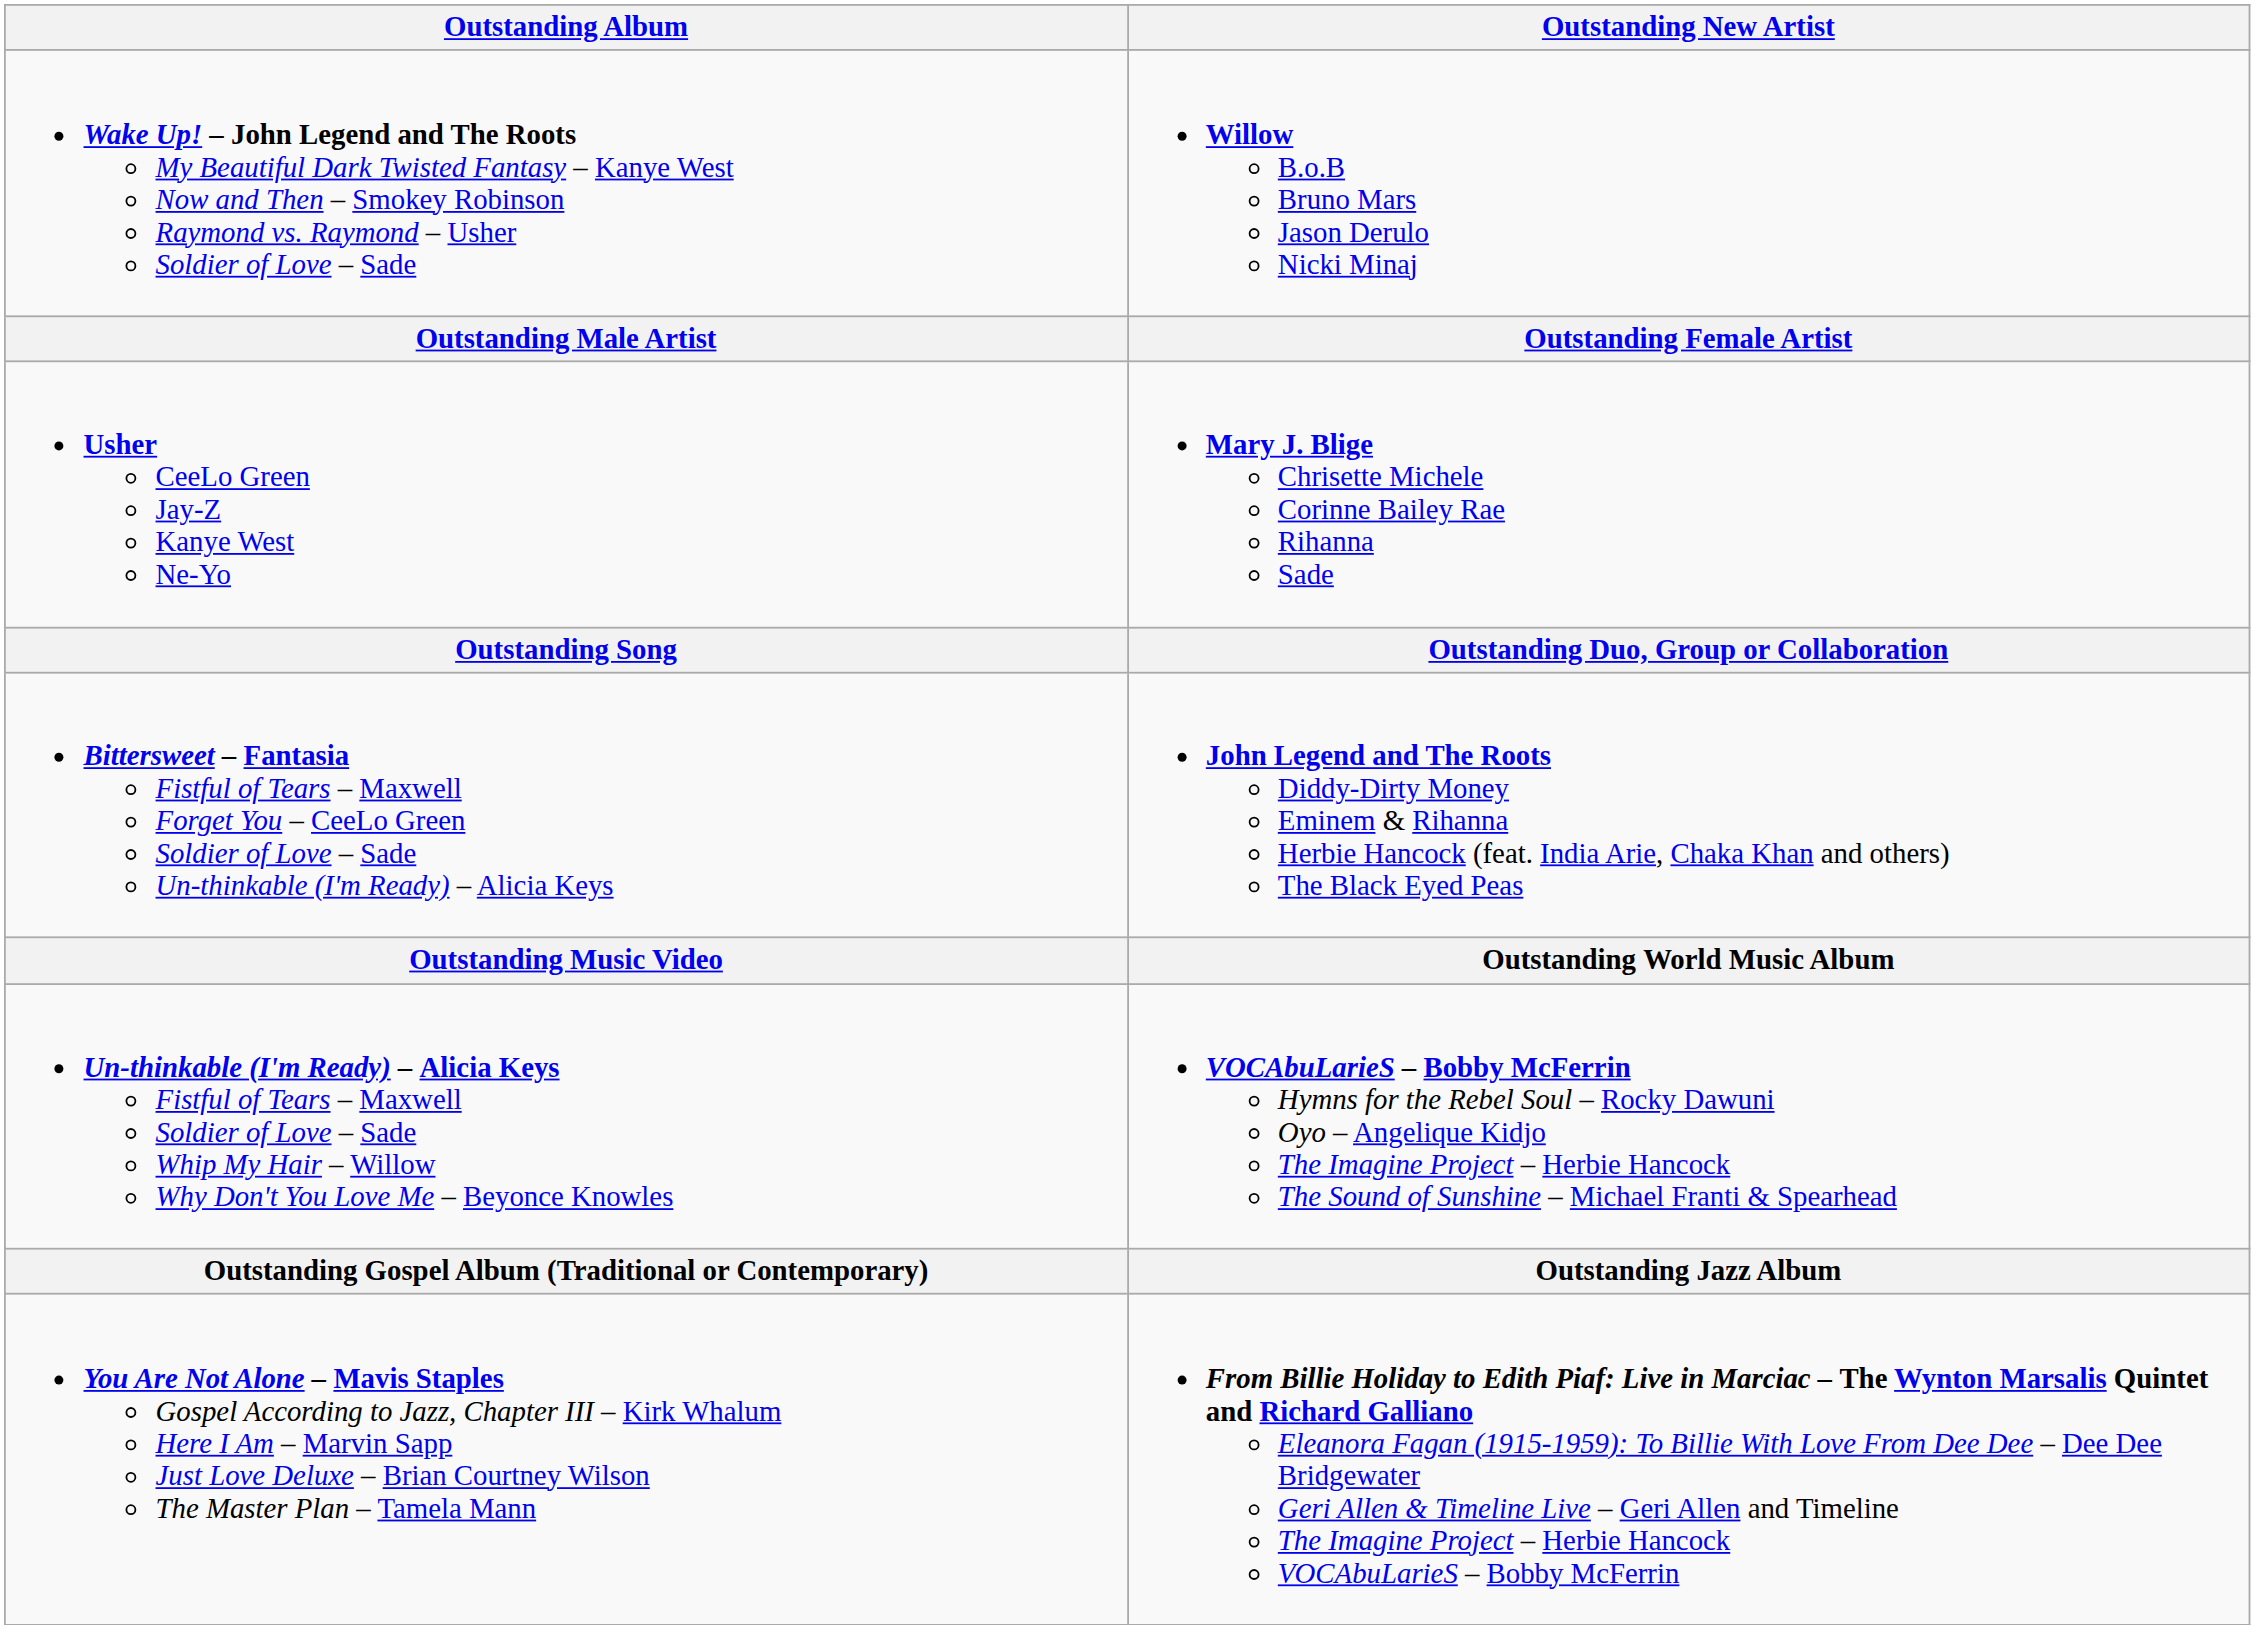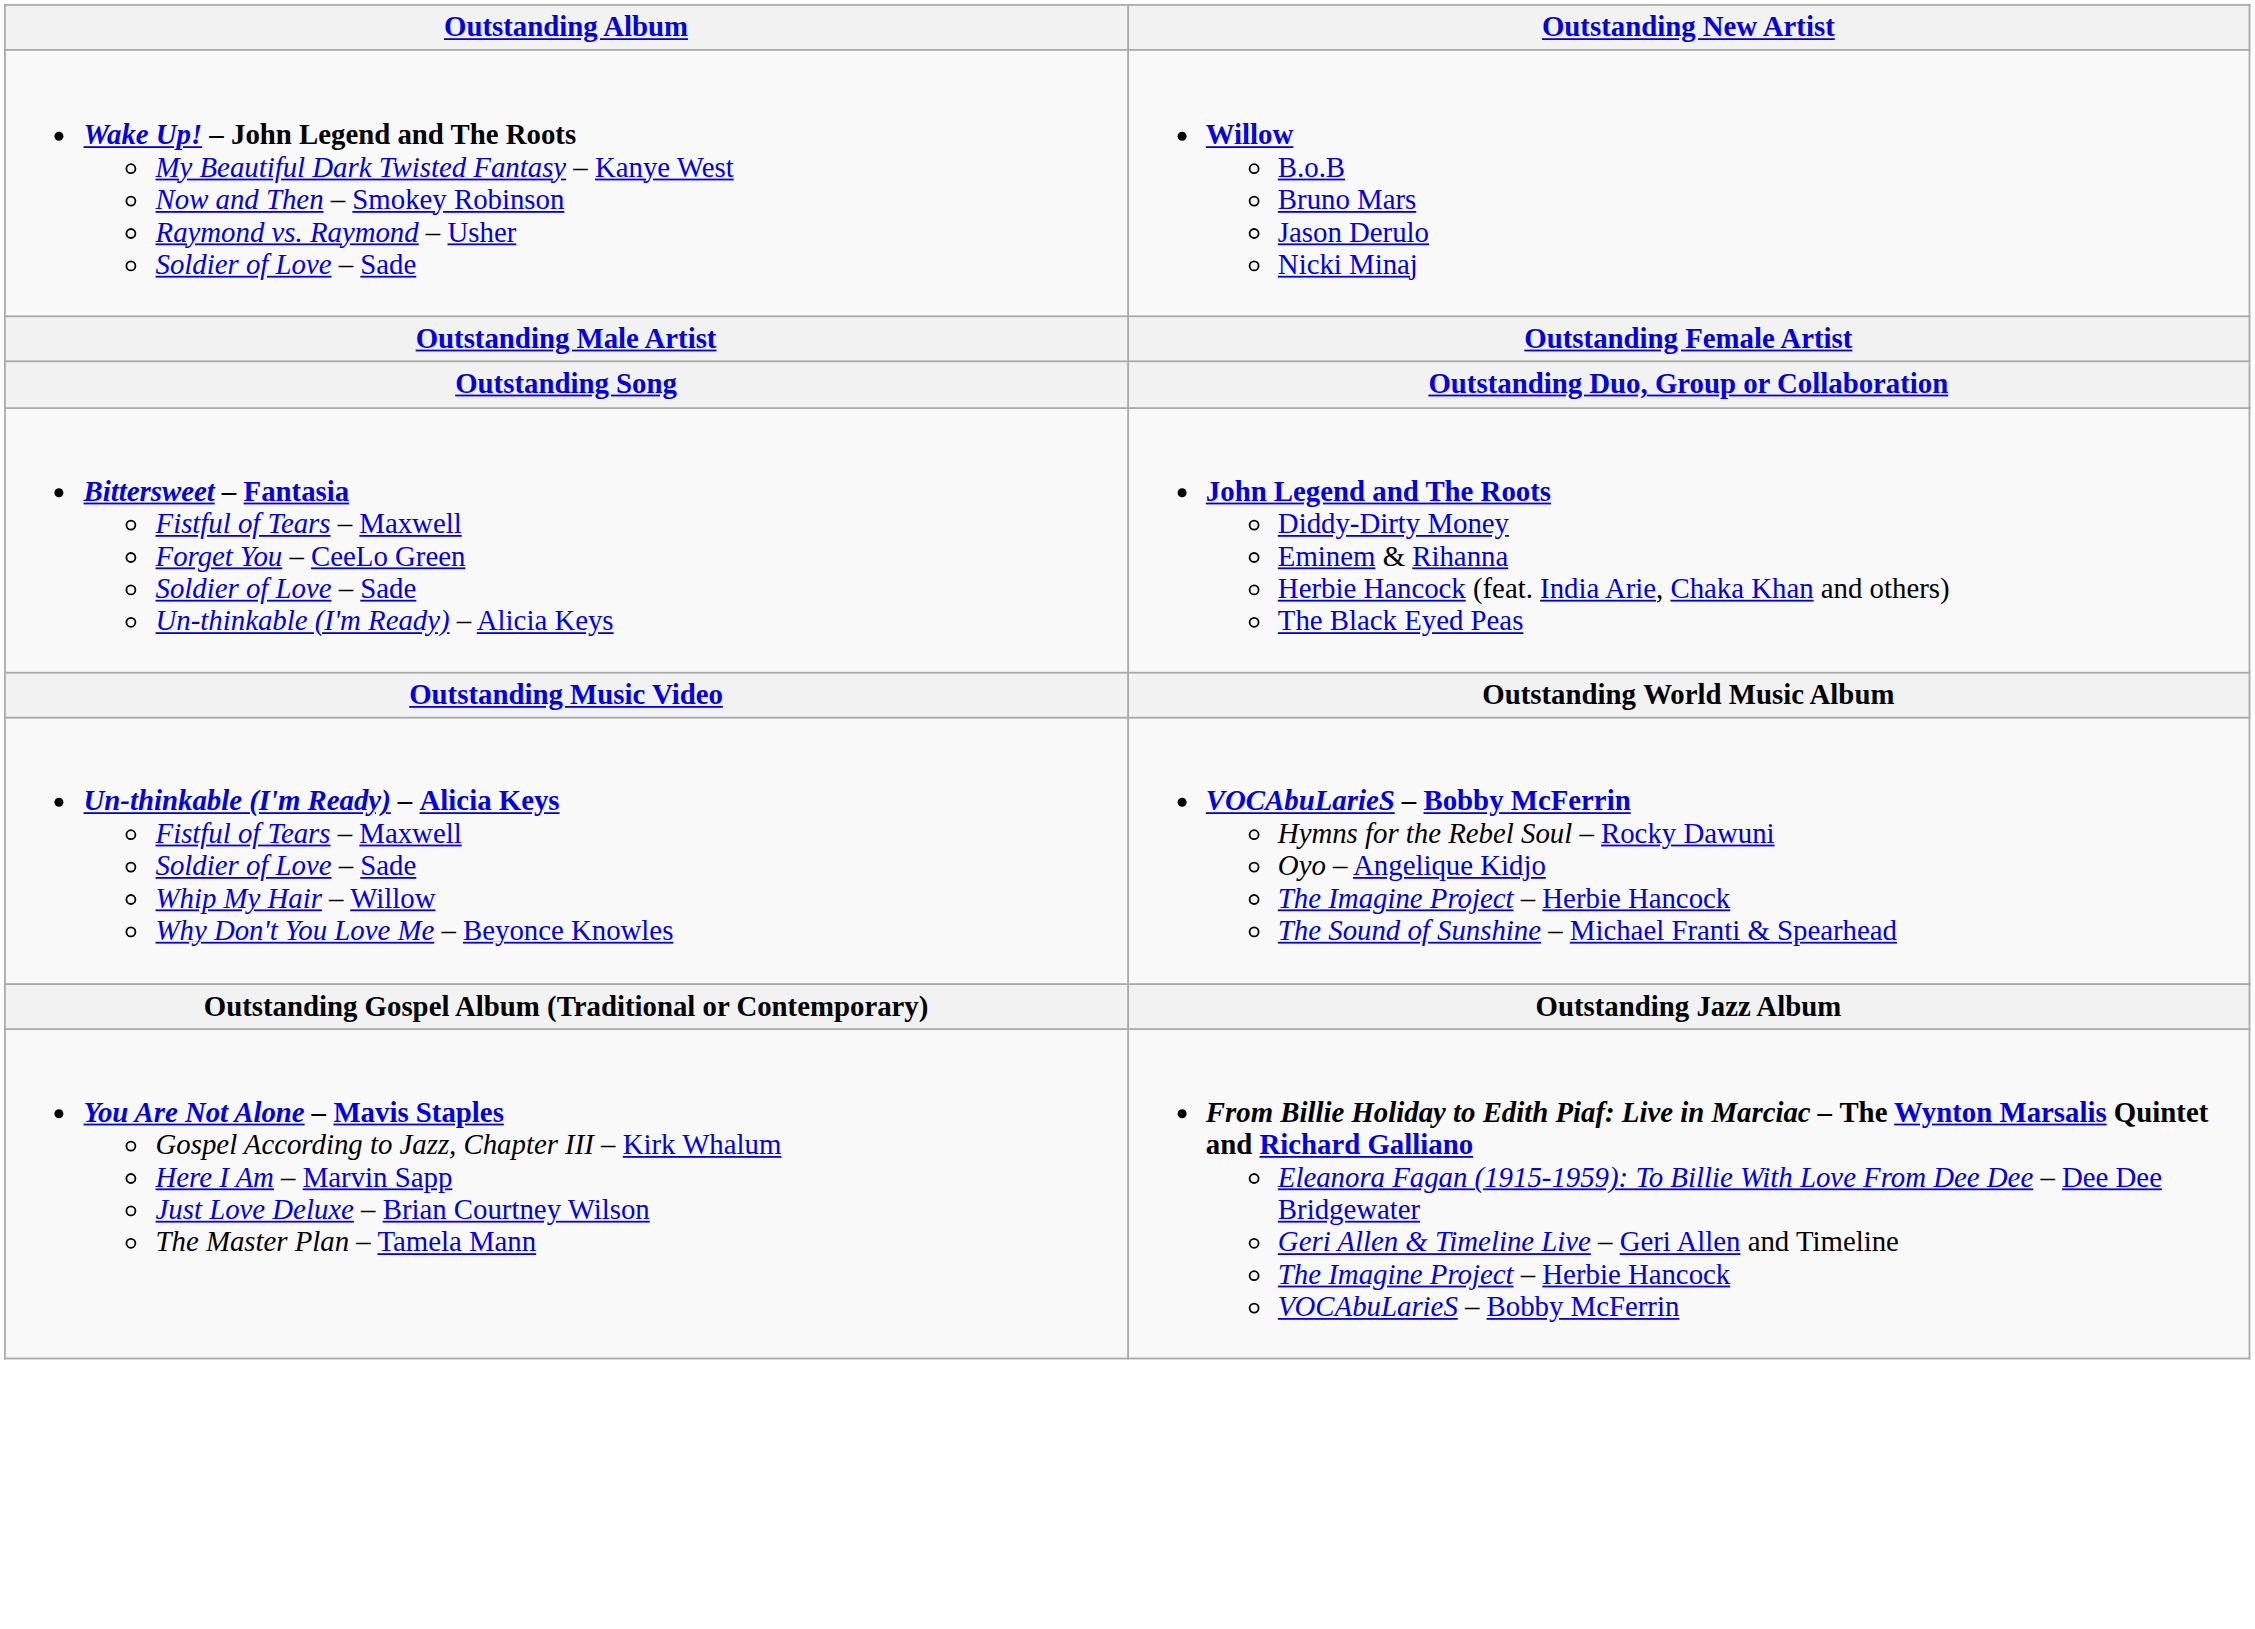- row: Usher CeeLo Green Jay-Z Kanye West Ne-Yo | Mary J. Blige Chrisette Michele Corinne Bailey Rae Rihanna Sade
